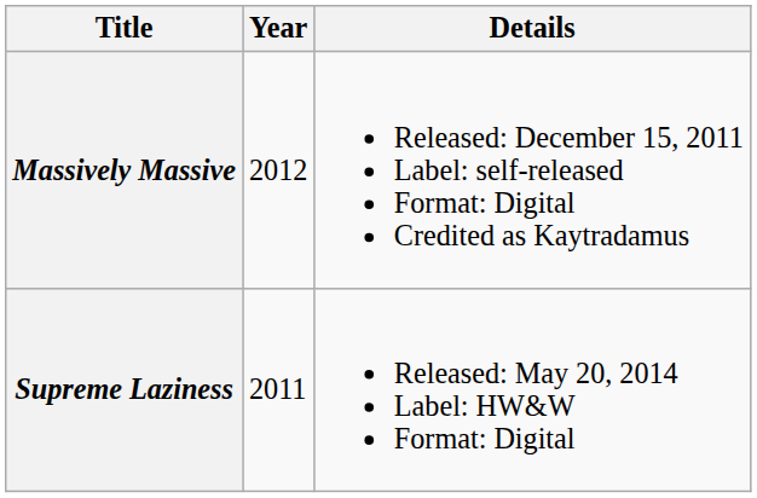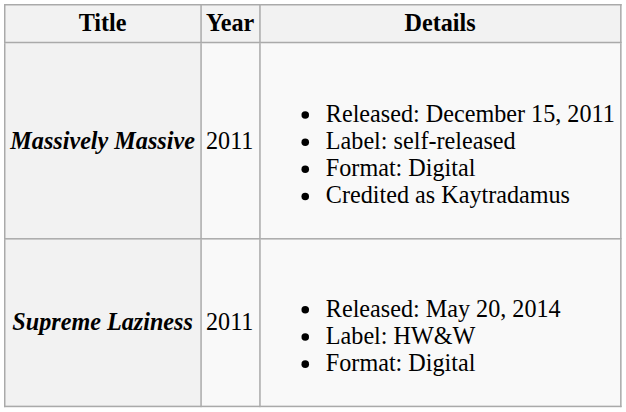Massively Massive | Year: 2012 -> 2011
